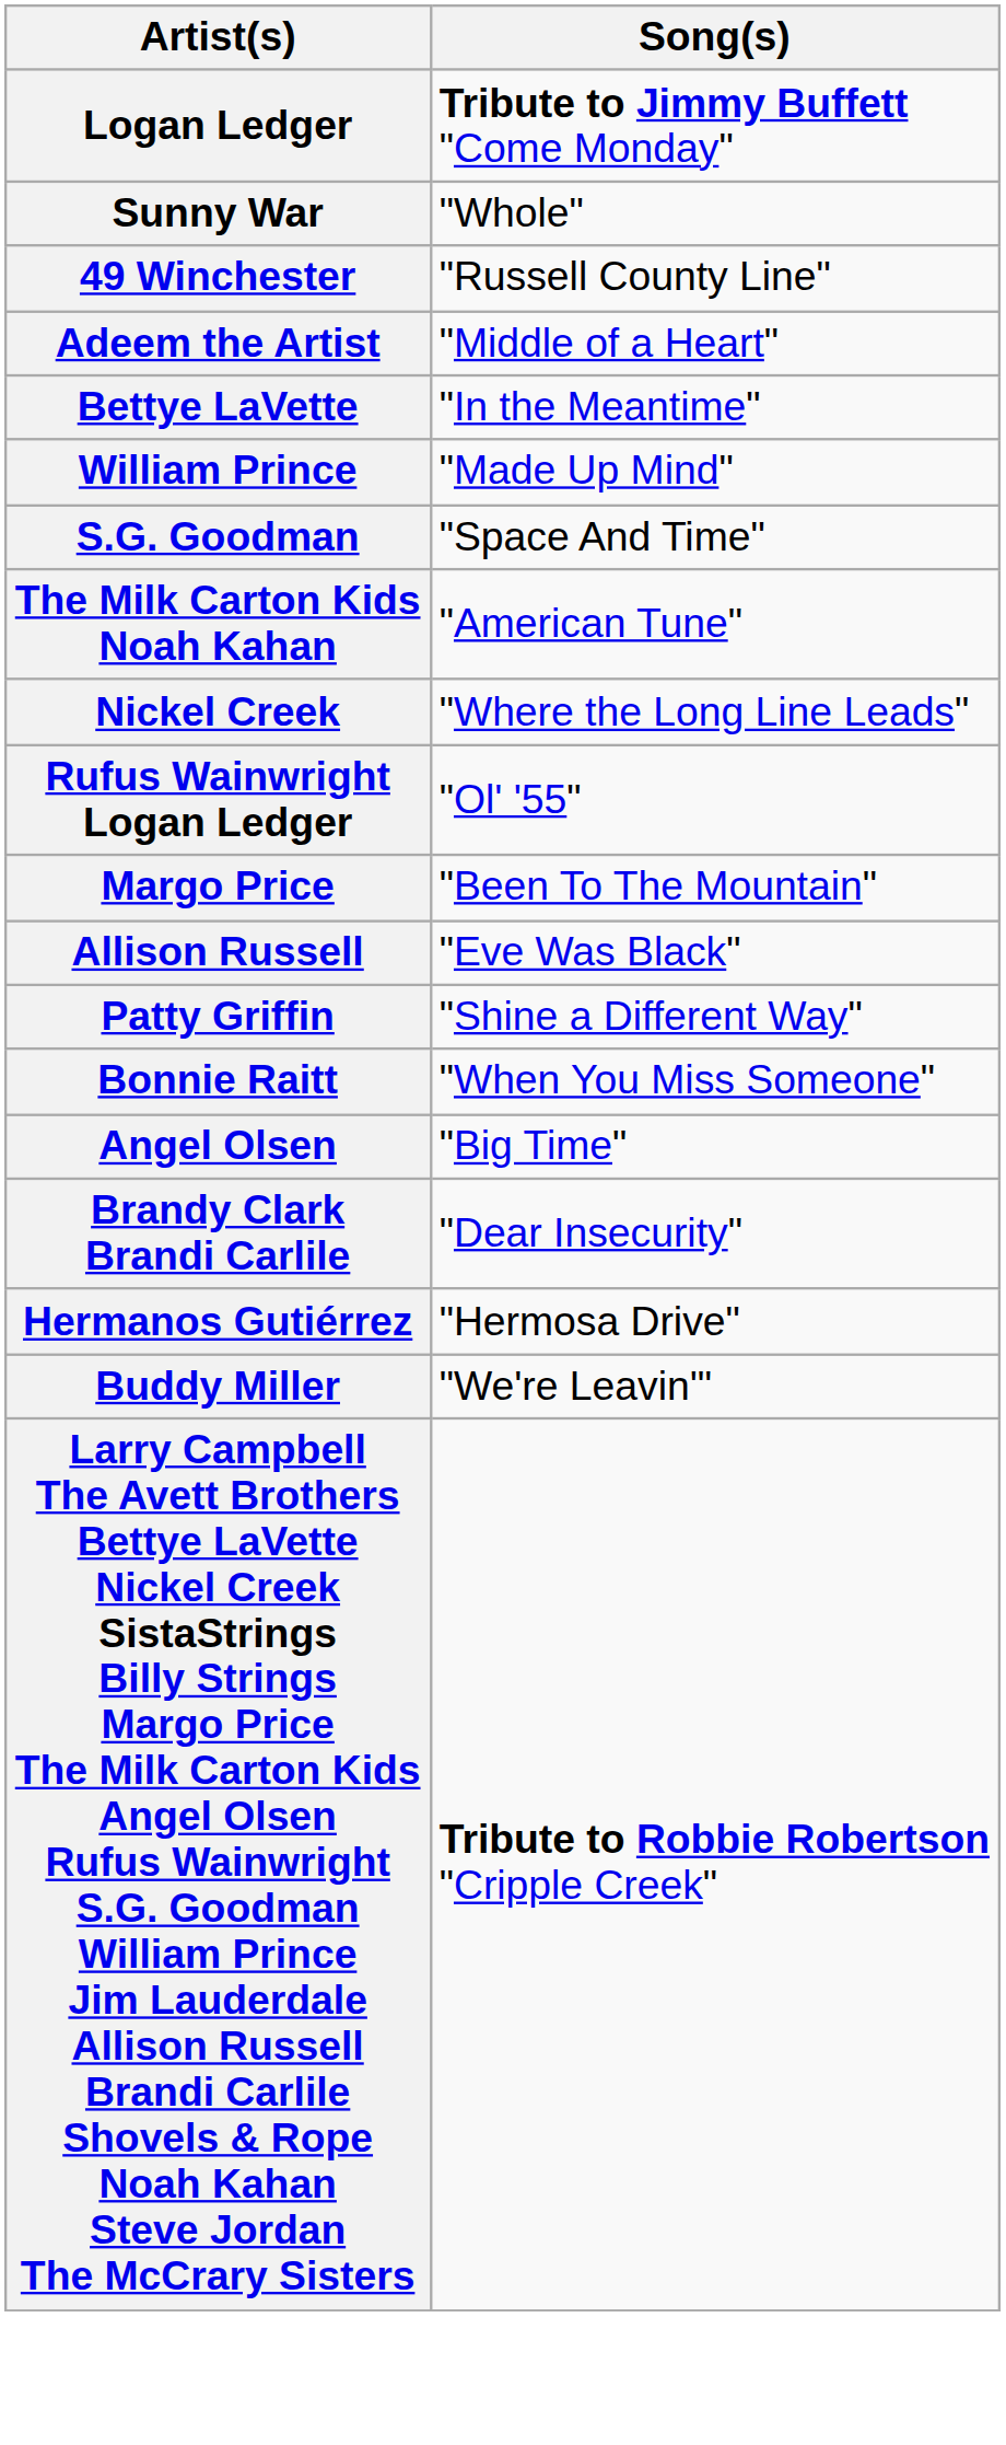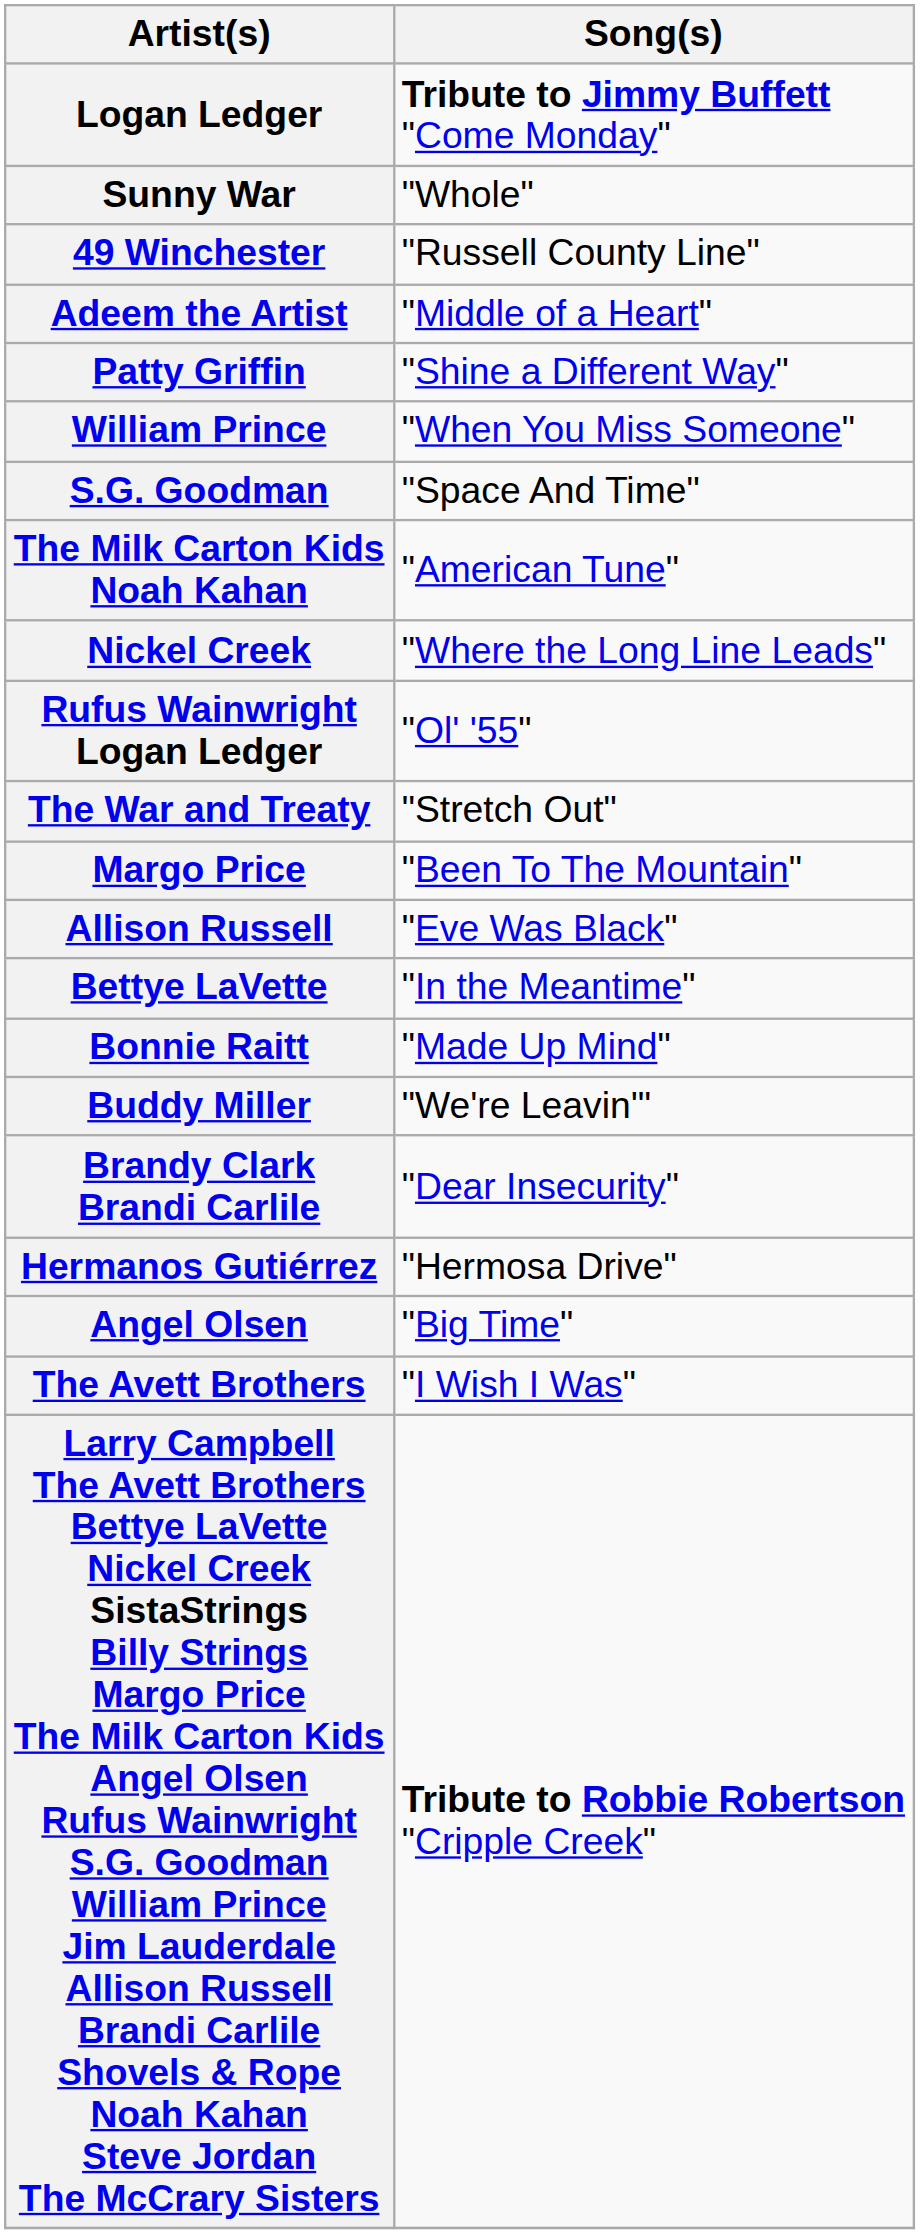rows swapped: Bettye LaVette <-> Patty Griffin
William Prince | Song(s): "Made Up Mind" -> "When You Miss Someone"
+ row: The War and Treaty | "Stretch Out"
Bonnie Raitt | Song(s): "When You Miss Someone" -> "Made Up Mind"
rows swapped: Buddy Miller <-> Angel Olsen
+ row: The Avett Brothers | "I Wish I Was"
